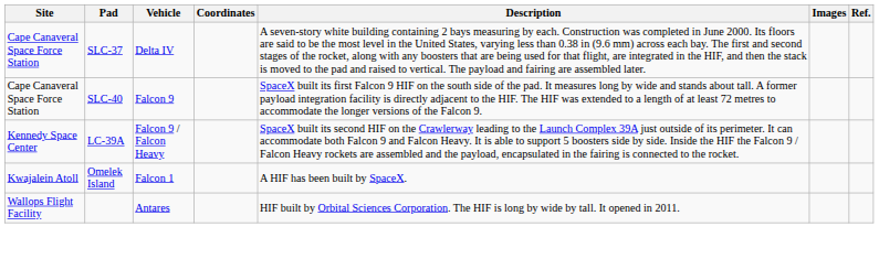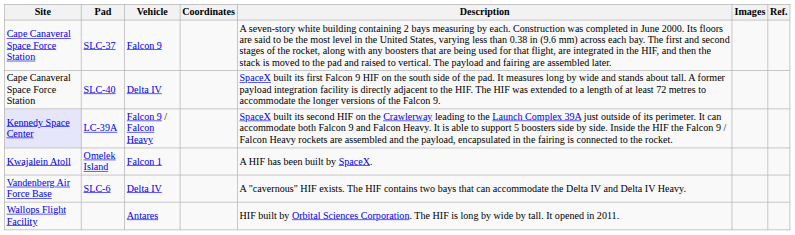SLC-37 | Vehicle: Delta IV -> Falcon 9
SLC-40 | Vehicle: Falcon 9 -> Delta IV
LC-39A | Site: no background -> lavender background
+ row: Vandenberg Air Force Base | SLC-6 | Delta IV | A "cavernous" HIF exists. The HIF contains two bays that can accommodate the Delta IV and Delta IV Heavy.
